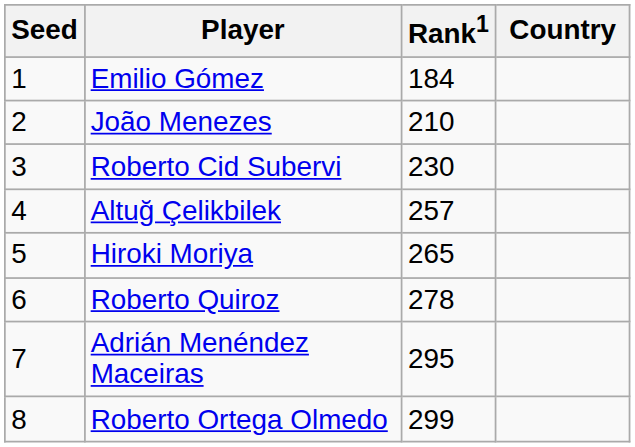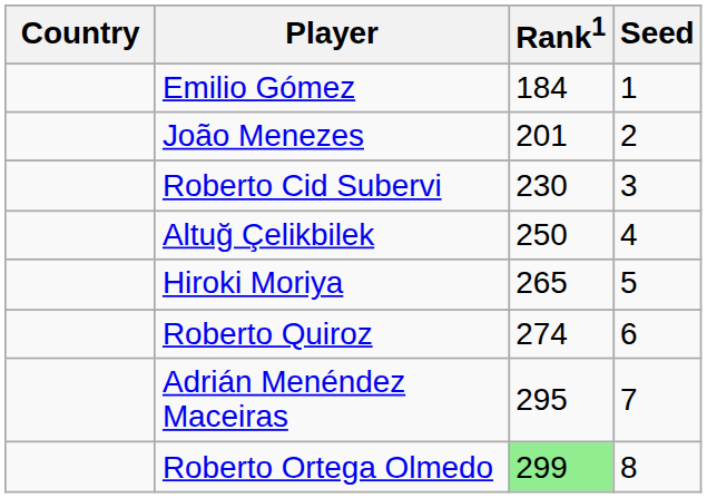columns swapped: Country <-> Seed
João Menezes | Rank1: 210 -> 201
Altuğ Çelikbilek | Rank1: 257 -> 250
Roberto Quiroz | Rank1: 278 -> 274
Roberto Ortega Olmedo | Rank1: no background -> lightgreen background
